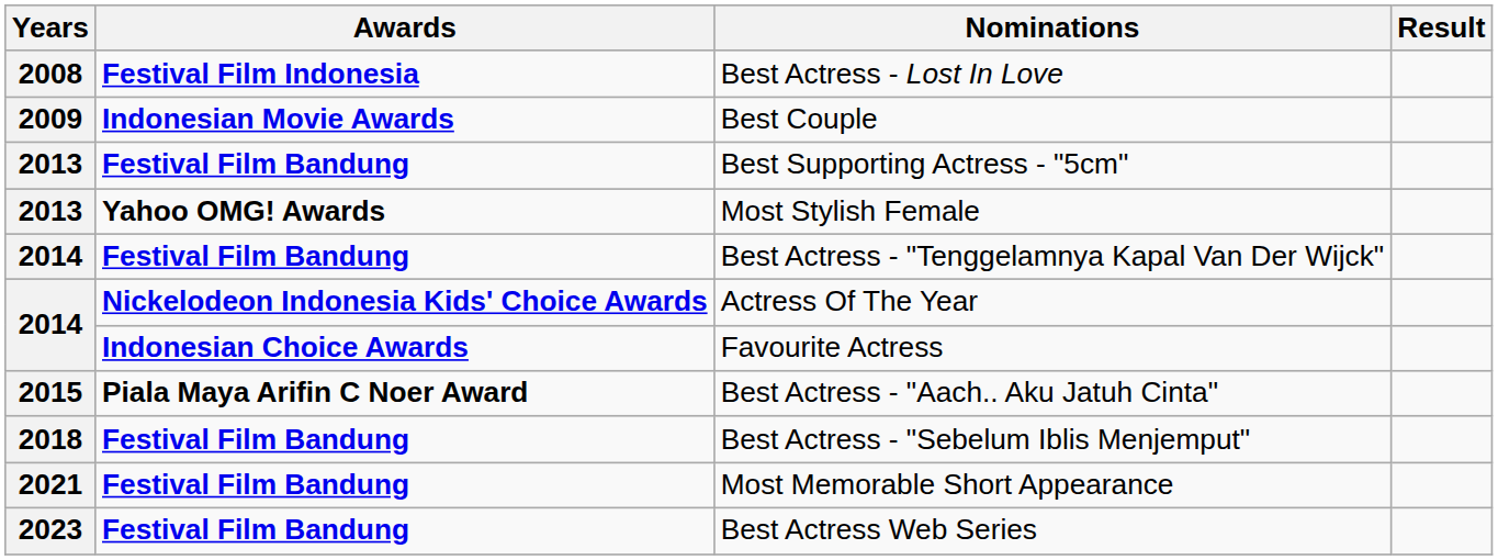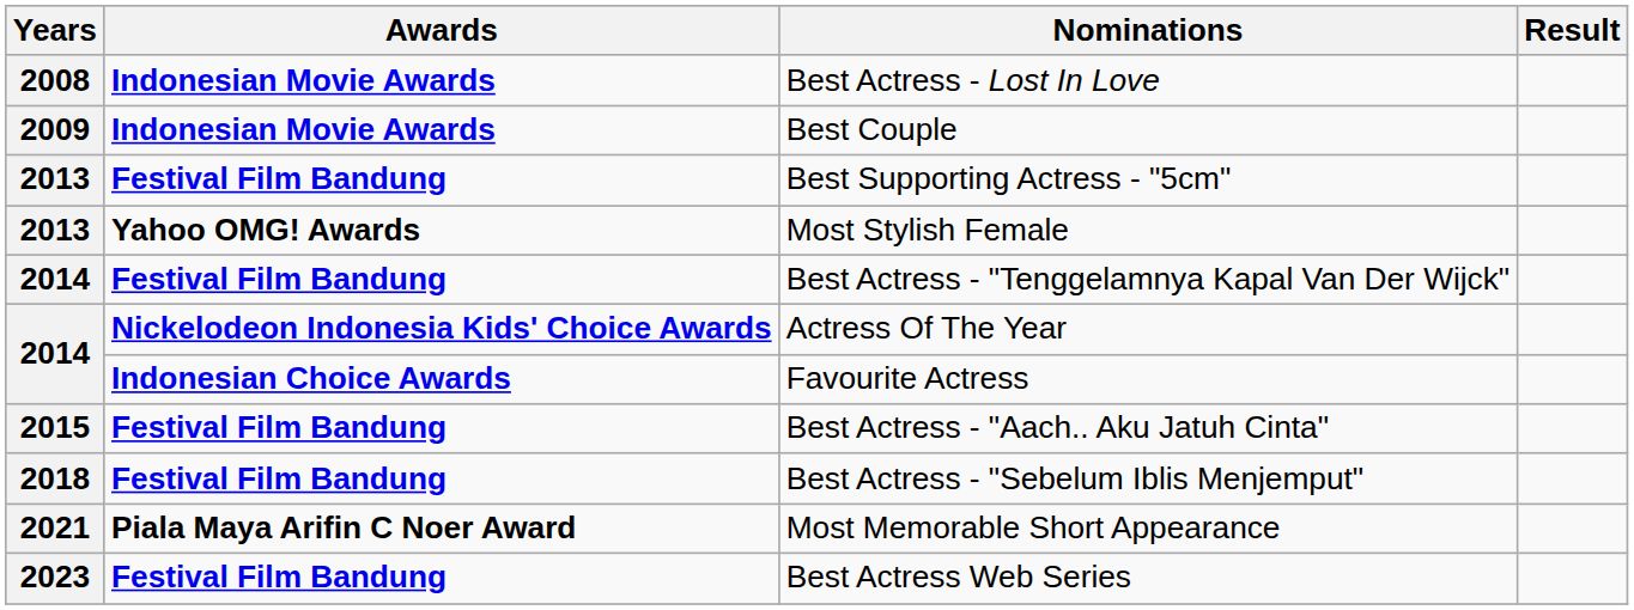Best Actress - Lost In Love | Awards: Festival Film Indonesia -> Indonesian Movie Awards
Best Actress - "Aach.. Aku Jatuh Cinta" | Awards: Piala Maya Arifin C Noer Award -> Festival Film Bandung
Most Memorable Short Appearance | Awards: Festival Film Bandung -> Piala Maya Arifin C Noer Award
